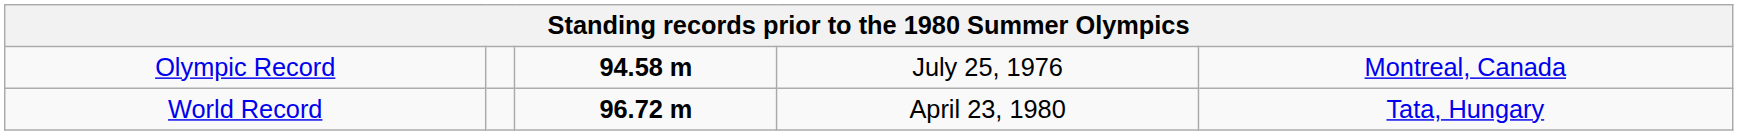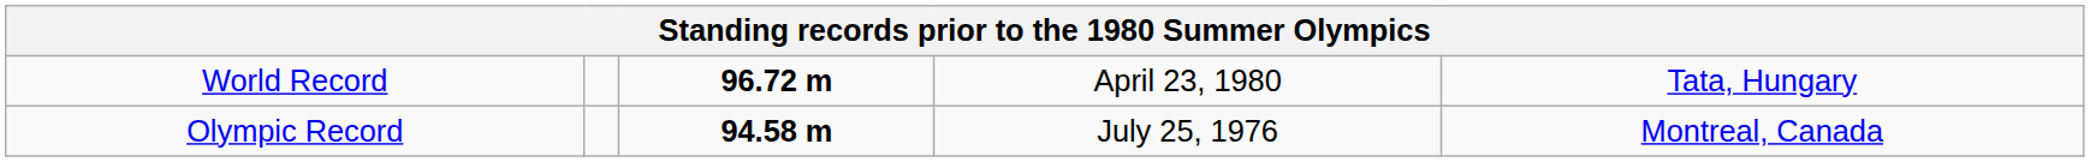rows swapped: World Record <-> Olympic Record
